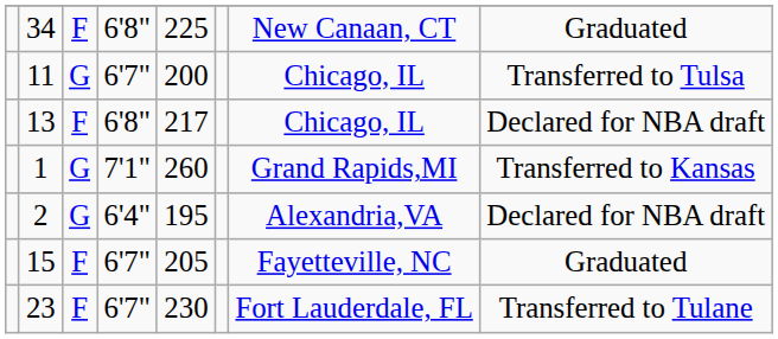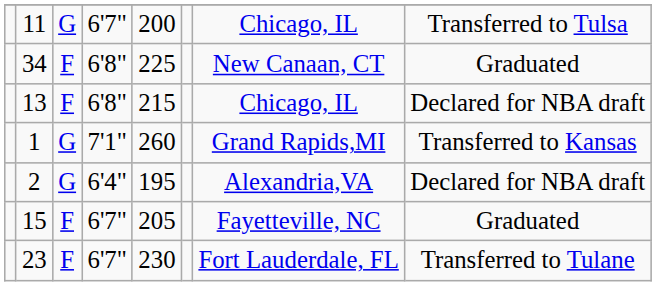rows swapped: 11 <-> 34
13 | column 5: 217 -> 215
